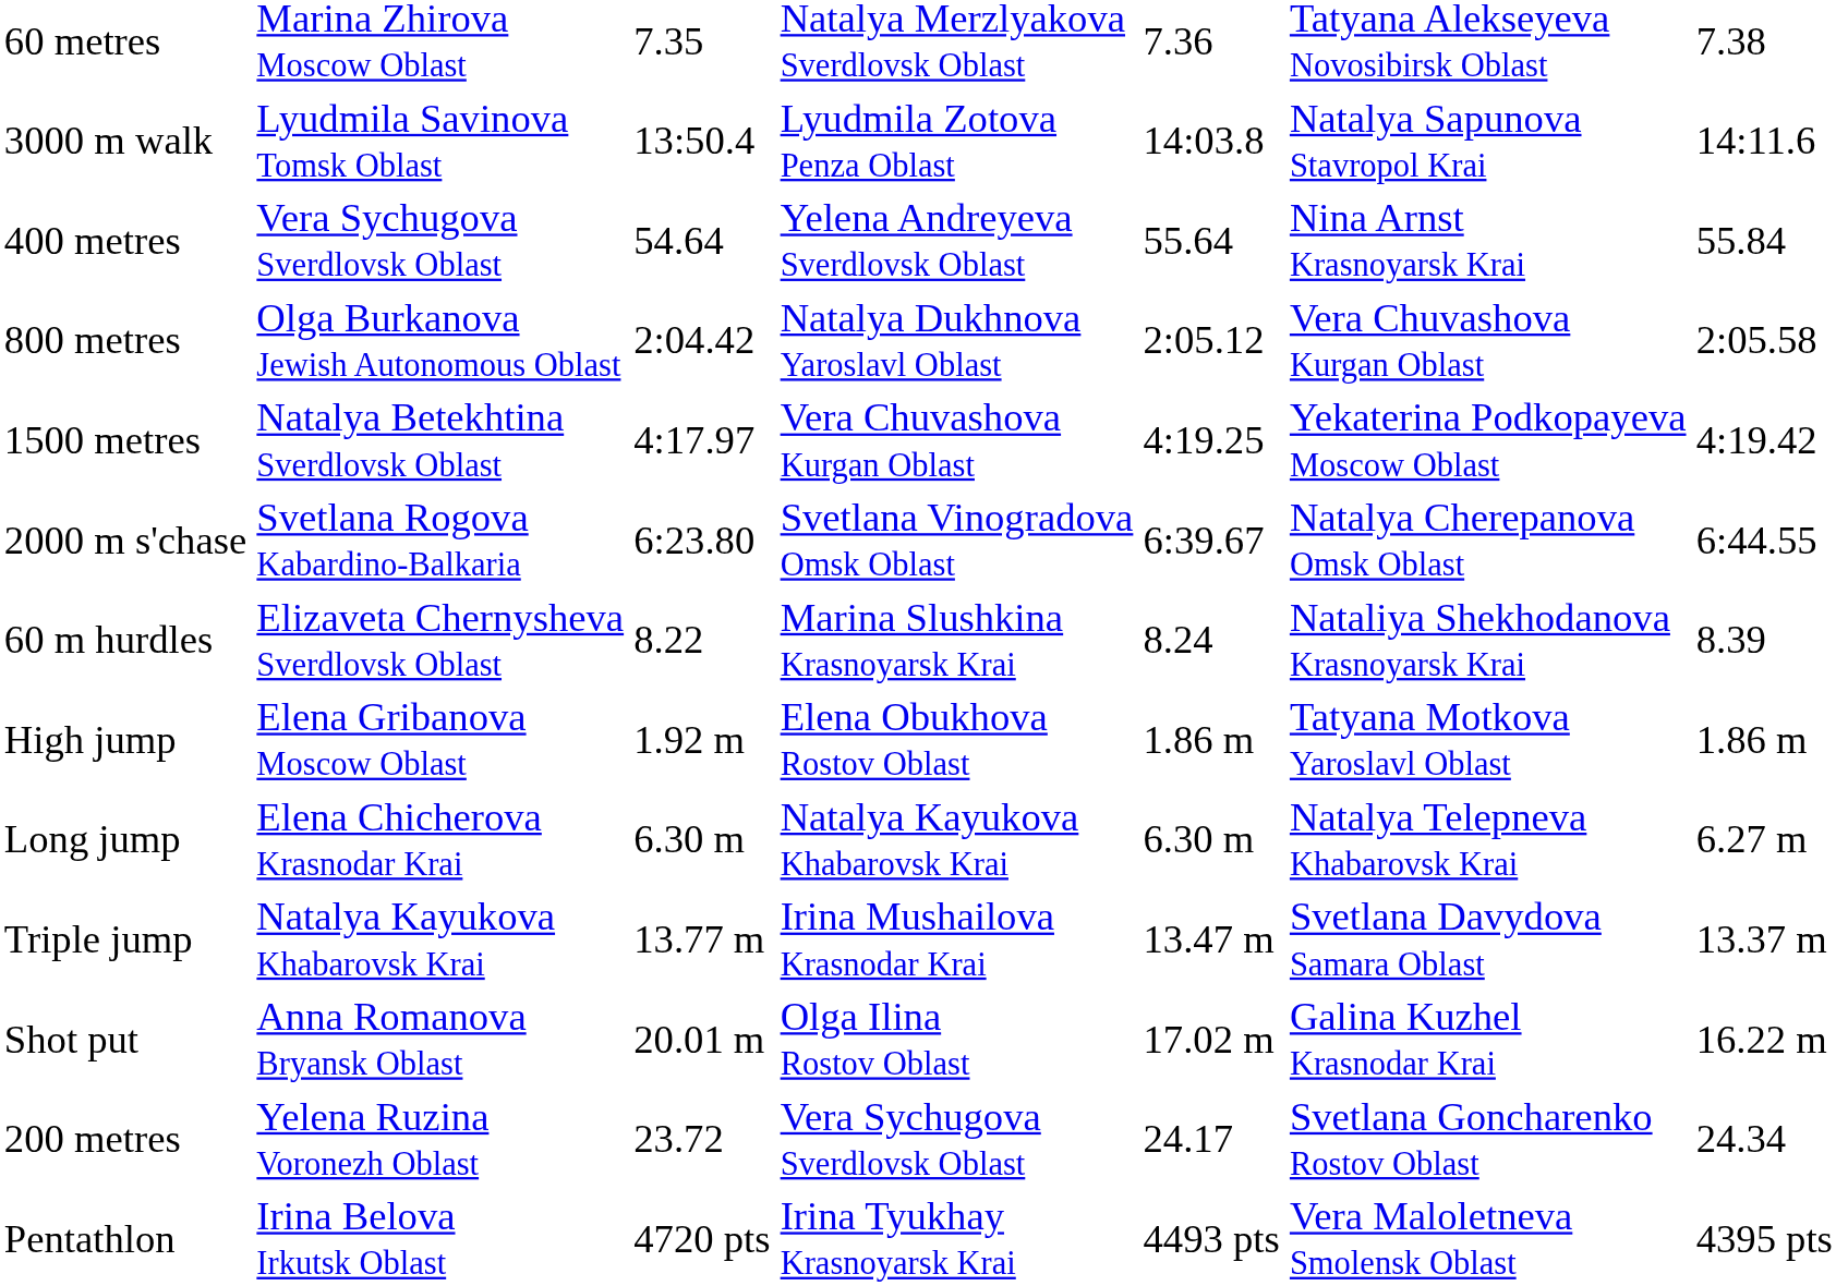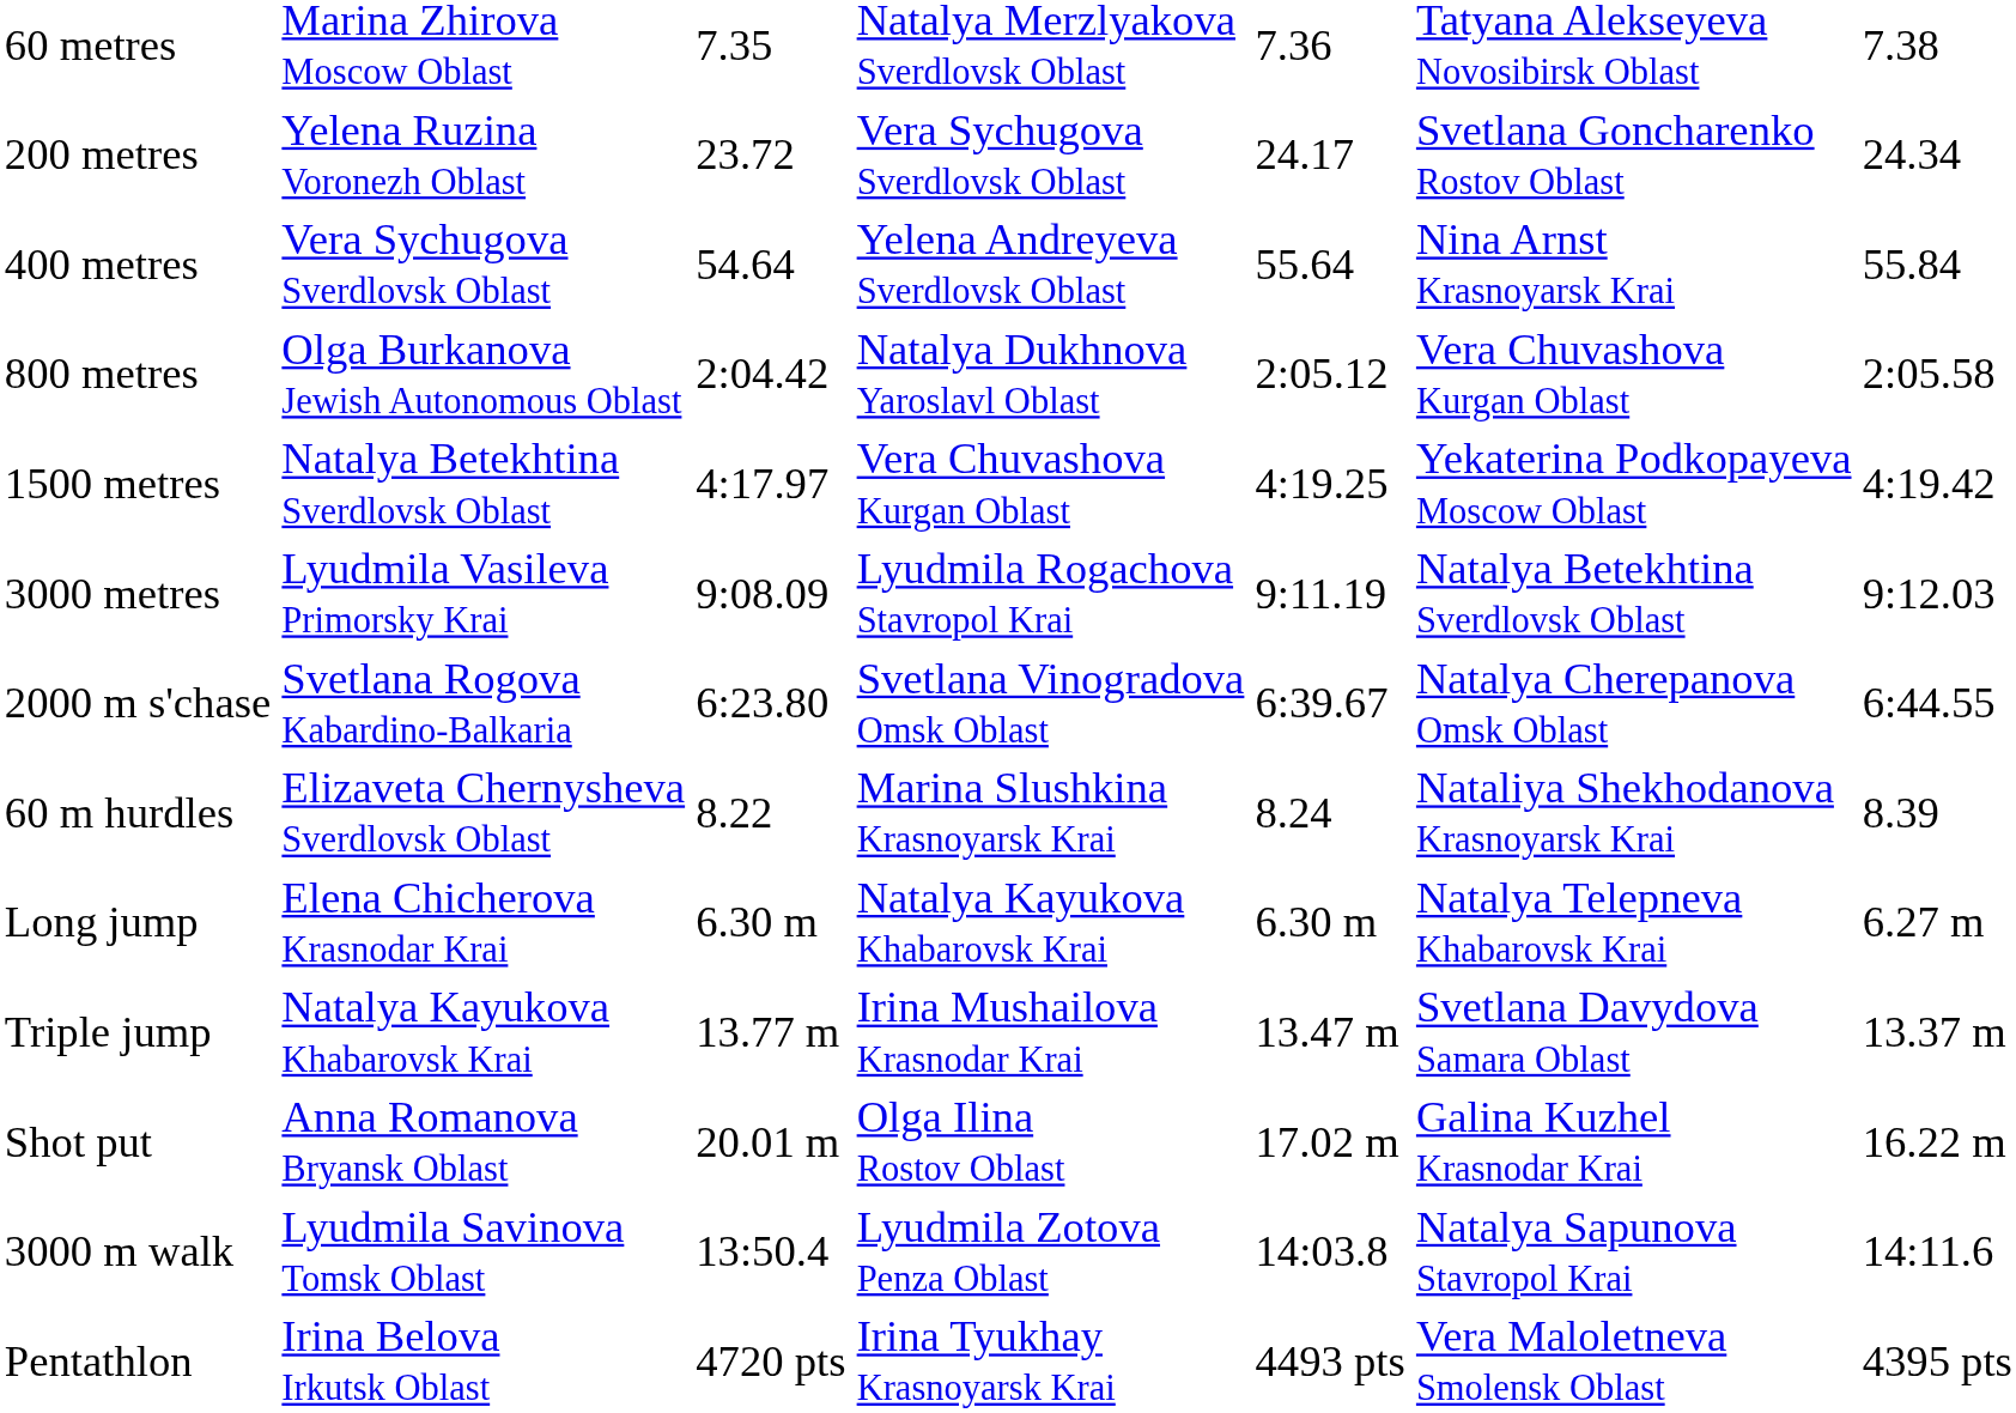rows swapped: 200 metres <-> 3000 m walk
+ row: 3000 metres | Lyudmila Vasileva Primorsky Krai | 9:08.09 | Lyudmila Rogachova Stavropol Krai | 9:11.19 | Natalya Betekhtina Sverdlovsk Oblast | 9:12.03
- row: High jump | Elena Gribanova Moscow Oblast | 1.92 m | Elena Obukhova Rostov Oblast | 1.86 m | Tatyana Motkova Yaroslavl Oblast | 1.86 m
